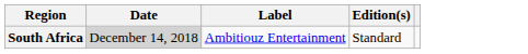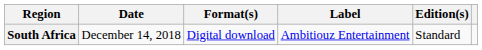+ column: Format(s) | Digital download
South Africa | Date: lightgrey background -> no background
